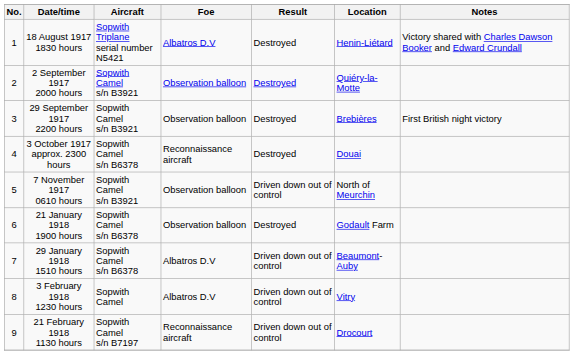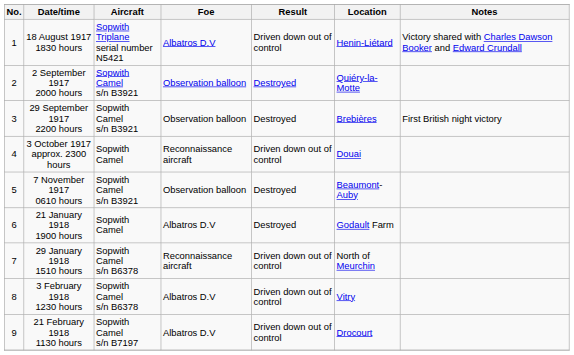18 August 1917 1830 hours | Result: Destroyed -> Driven down out of control
3 October 1917 approx. 2300 hours | Aircraft: Sopwith Camel s/n B6378 -> Sopwith Camel
3 October 1917 approx. 2300 hours | Result: Destroyed -> Driven down out of control
7 November 1917 0610 hours | Result: Driven down out of control -> Destroyed
7 November 1917 0610 hours | Location: North of Meurchin -> Beaumont-Auby
21 January 1918 1900 hours | Aircraft: Sopwith Camel s/n B6378 -> Sopwith Camel
21 January 1918 1900 hours | Foe: Observation balloon -> Albatros D.V
29 January 1918 1510 hours | Foe: Albatros D.V -> Reconnaissance aircraft
29 January 1918 1510 hours | Location: Beaumont-Auby -> North of Meurchin
3 February 1918 1230 hours | Aircraft: Sopwith Camel -> Sopwith Camel s/n B6378
21 February 1918 1130 hours | Foe: Reconnaissance aircraft -> Albatros D.V
